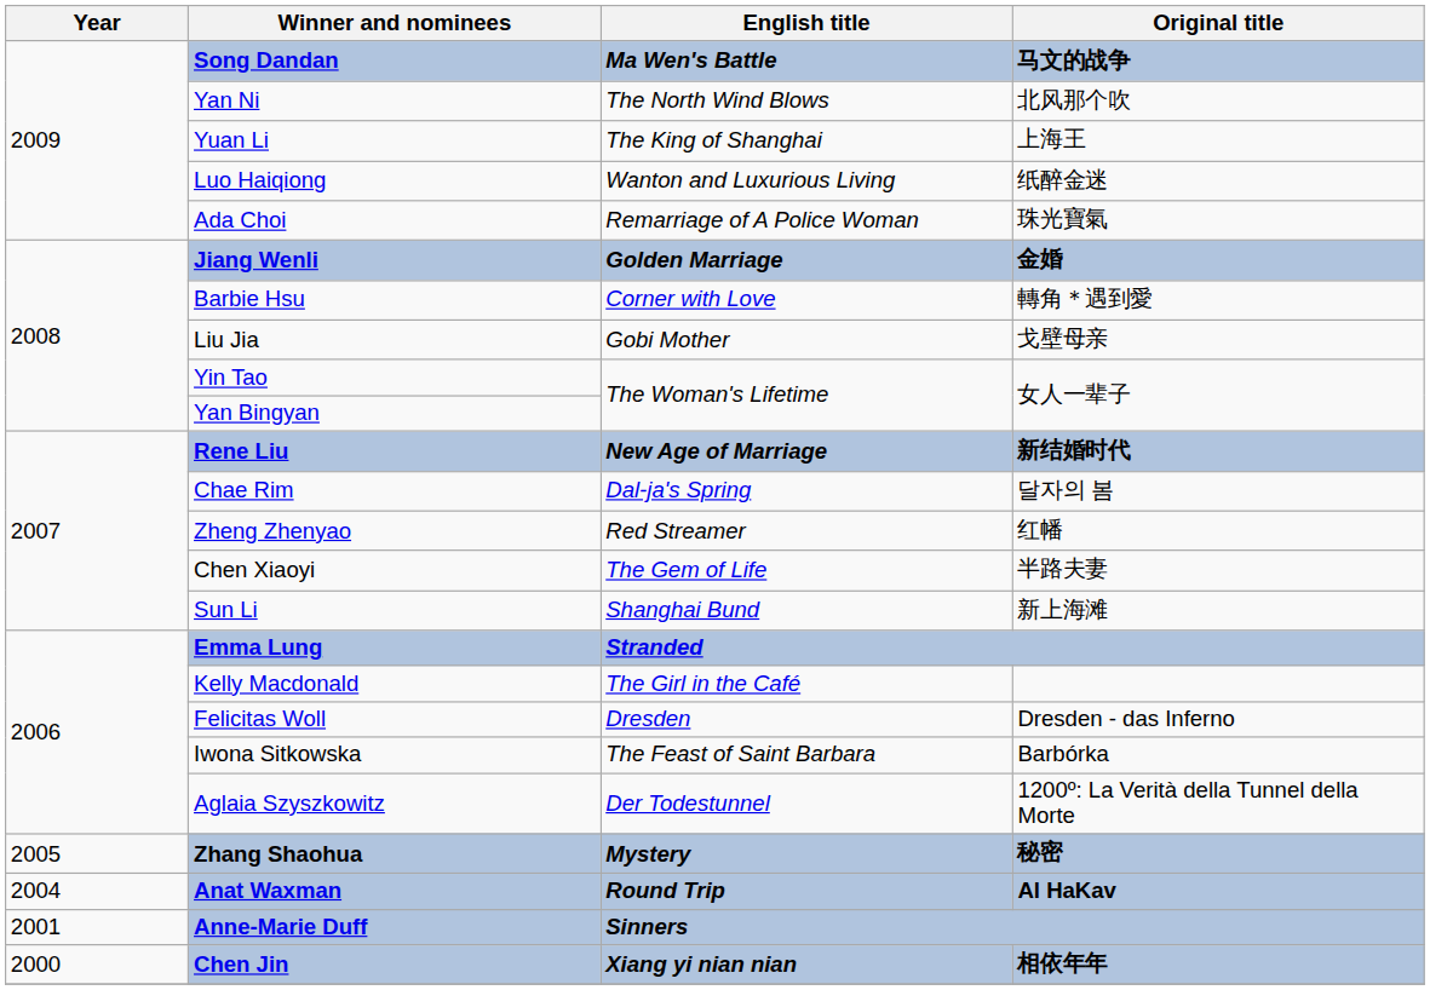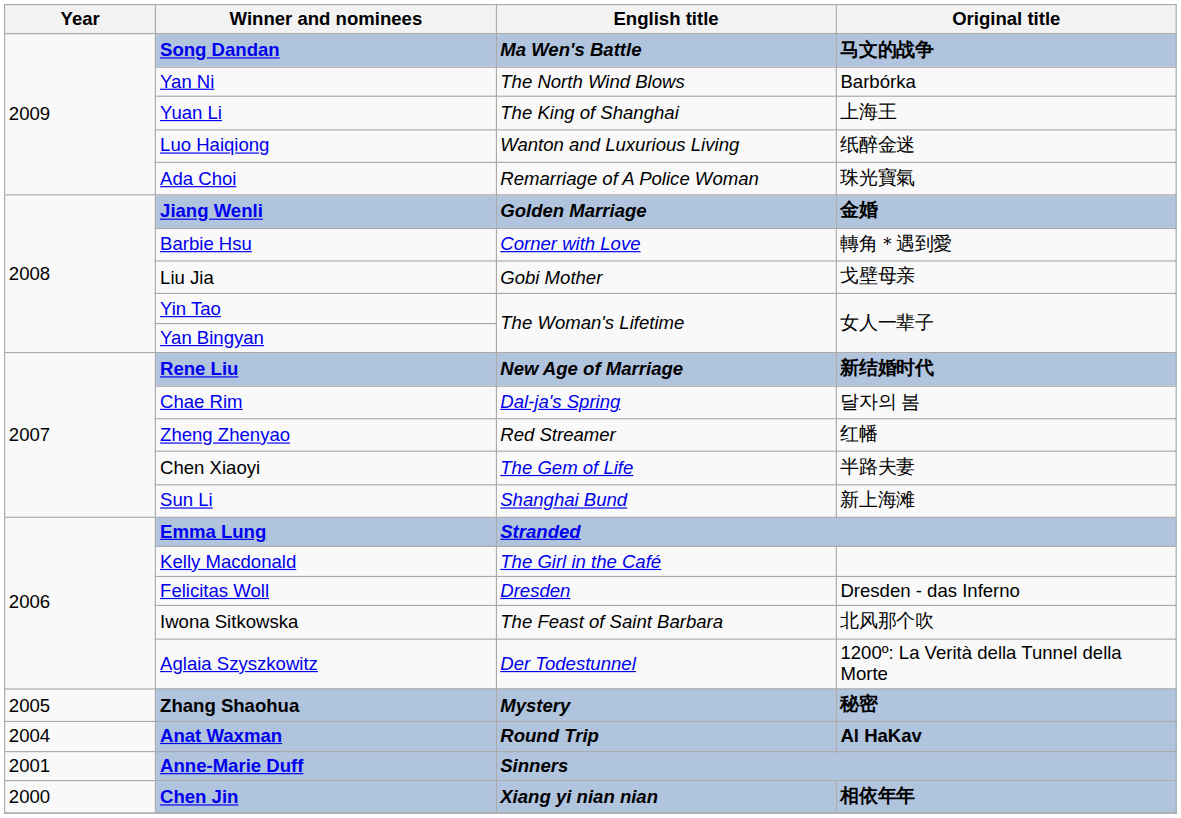Yan Ni | Original title: 北风那个吹 -> Barbórka
Iwona Sitkowska | Original title: Barbórka -> 北风那个吹
